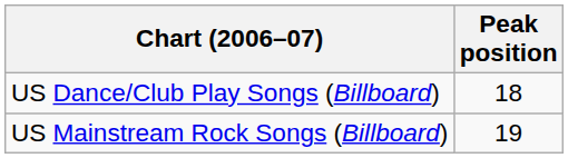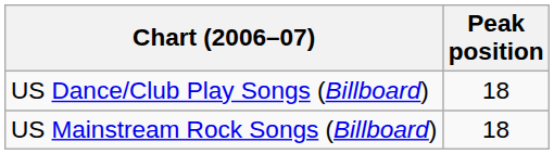US Mainstream Rock Songs (Billboard) | Peak position: 19 -> 18
